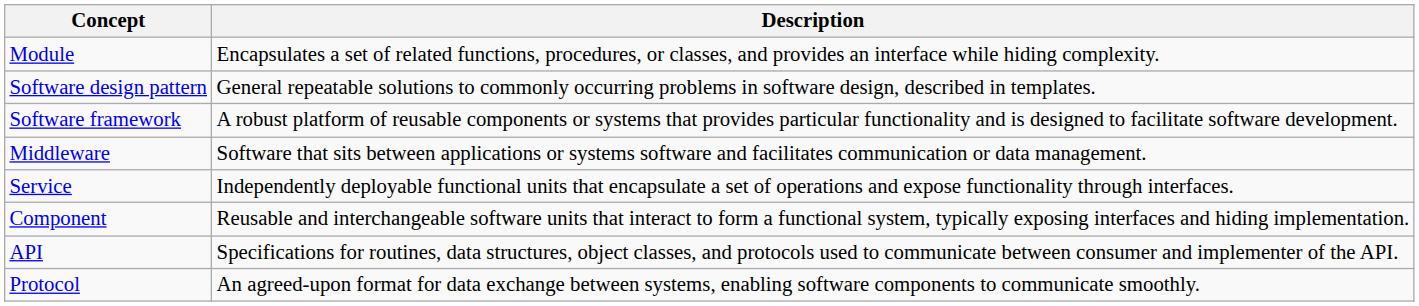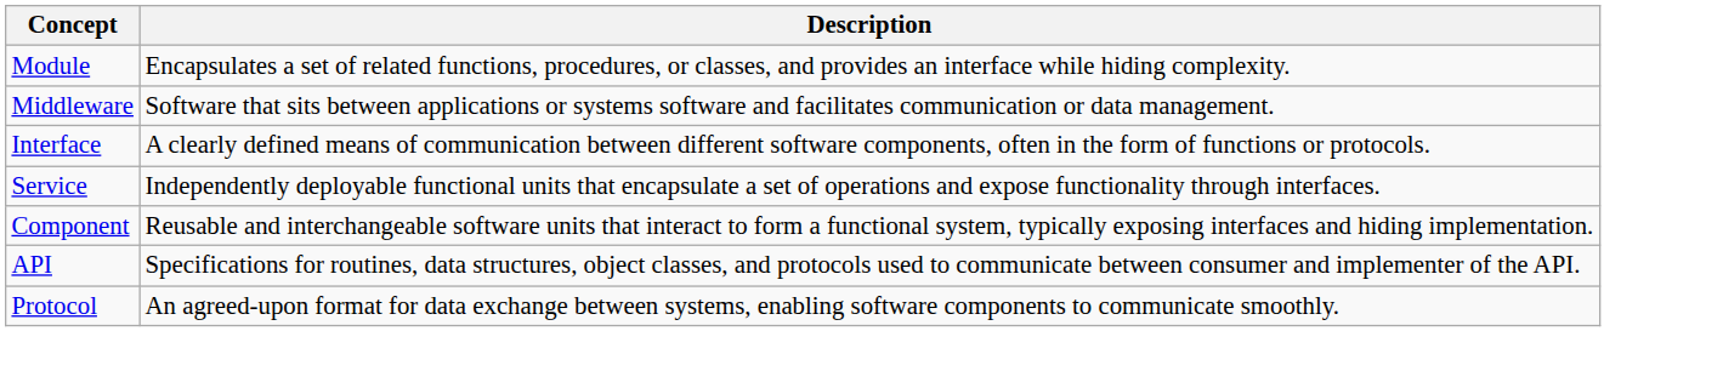- row: Software design pattern | General repeatable solutions to commonly occurring problems in software design, described in templates.
- row: Software framework | A robust platform of reusable components or systems that provides particular functionality and is designed to facilitate software development.
+ row: Interface | A clearly defined means of communication between different software components, often in the form of functions or protocols.
